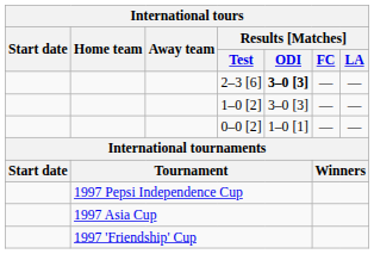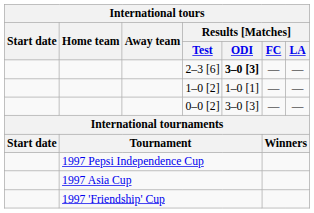1–0 [2] | Results [Matches] / ODI: 3–0 [3] -> 1–0 [1]
0–0 [2] | Results [Matches] / ODI: 1–0 [1] -> 3–0 [3]
